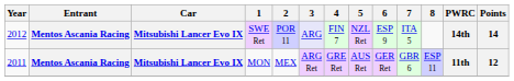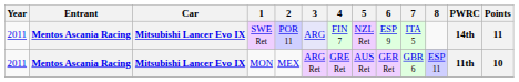SWE Ret | Year: 2012 -> 2011
SWE Ret | Points: 14 -> 11
MON | Points: 12 -> 10
